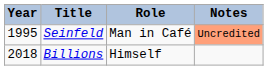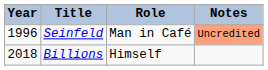Seinfeld | Year: 1995 -> 1996
